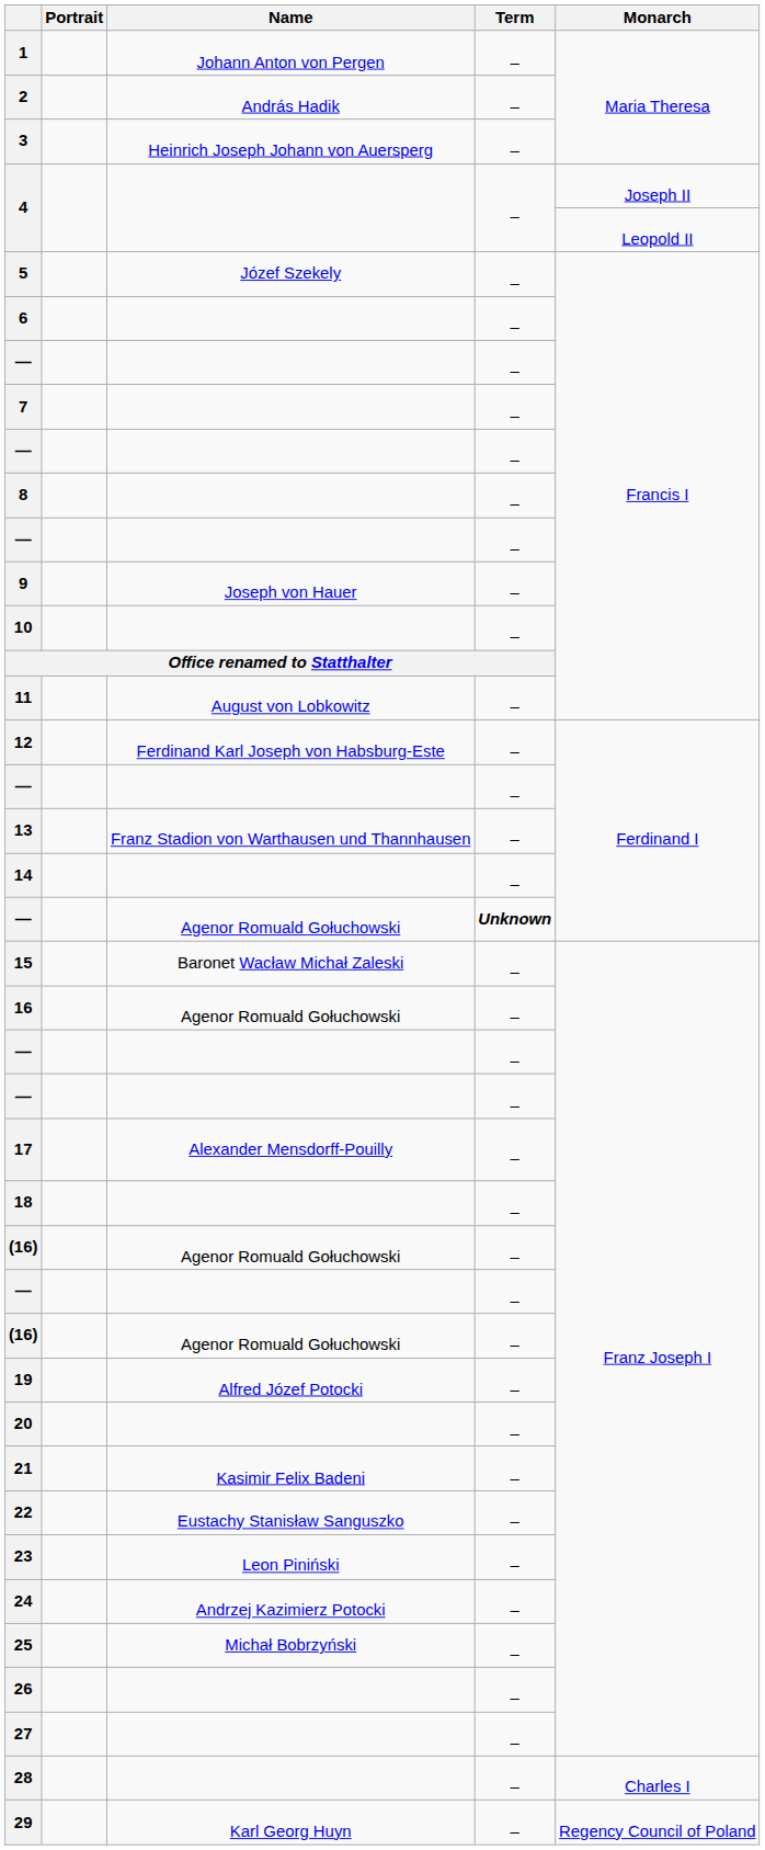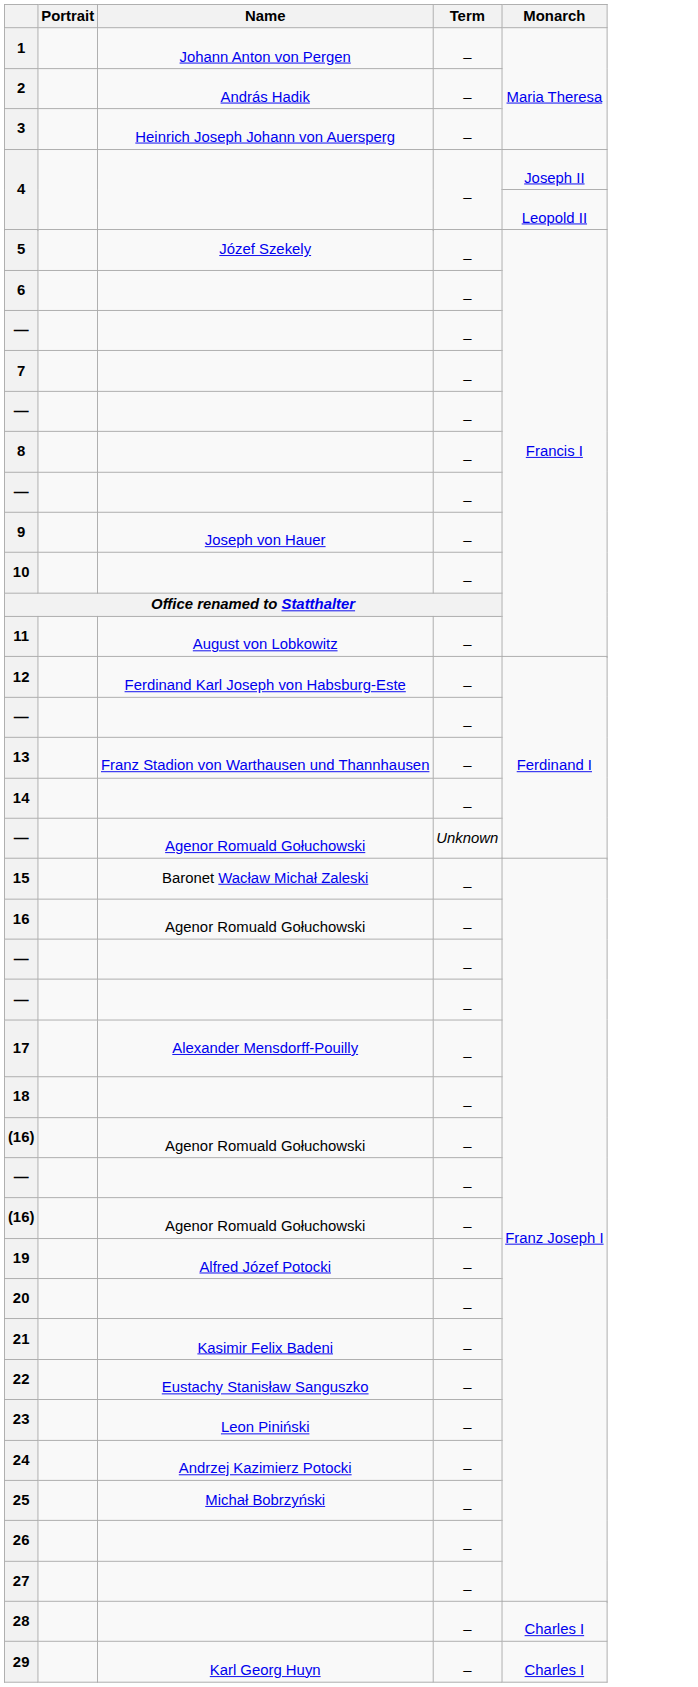— / Agenor Romuald Gołuchowski | Term: bold -> normal
29 | Monarch: Regency Council of Poland -> Charles I
